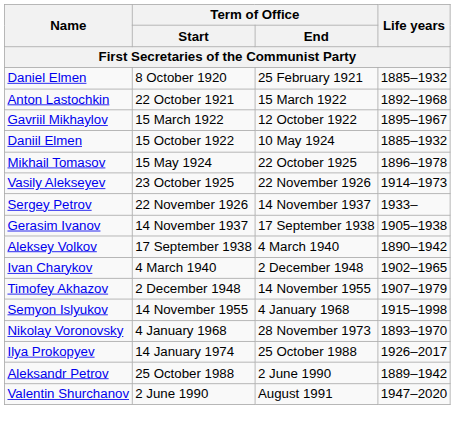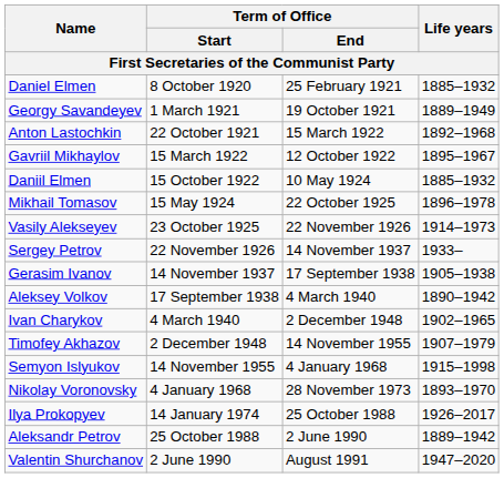+ row: Georgy Savandeyev | 1 March 1921 | 19 October 1921 | 1889–1949
